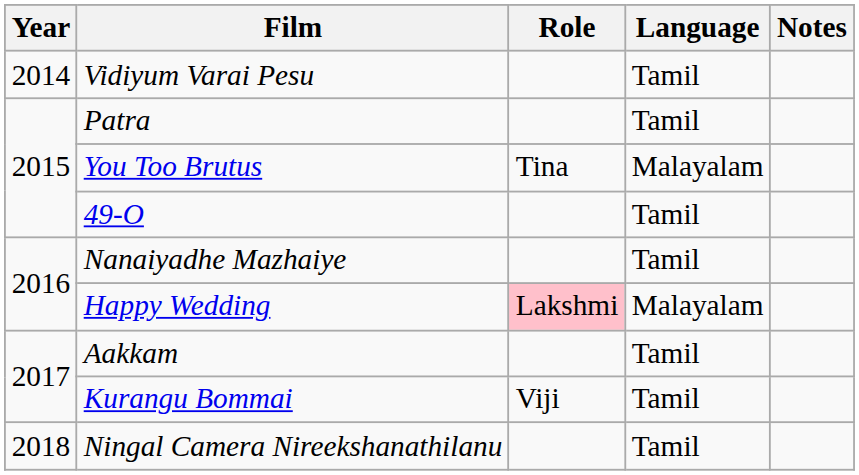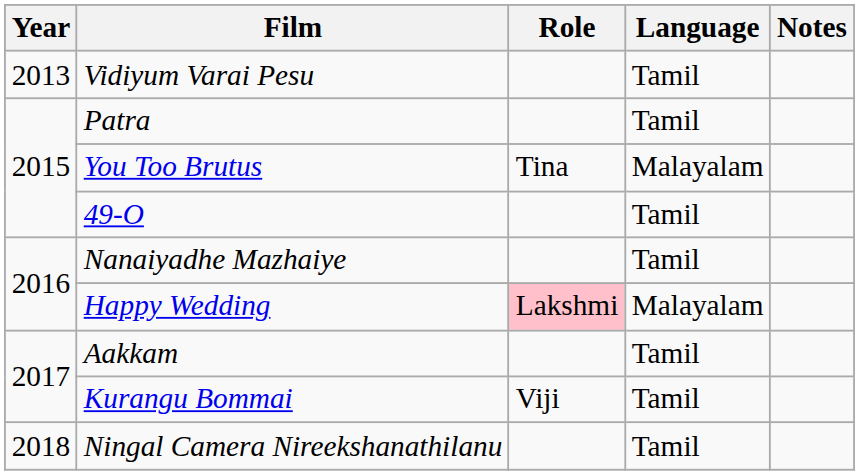Vidiyum Varai Pesu | Year: 2014 -> 2013
